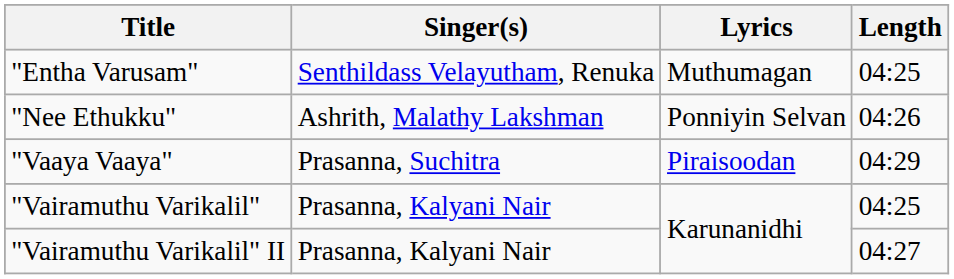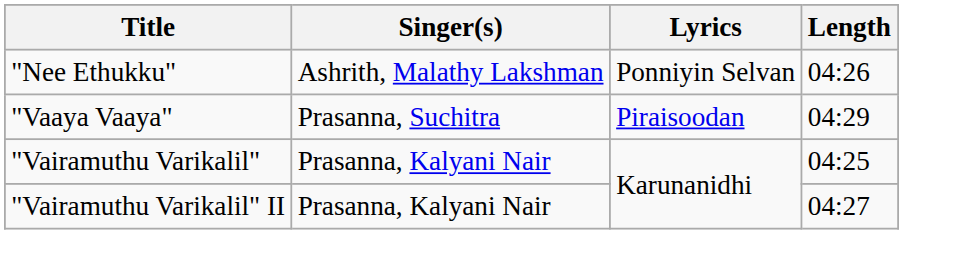- row: "Entha Varusam" | Senthildass Velayutham, Renuka | Muthumagan | 04:25
